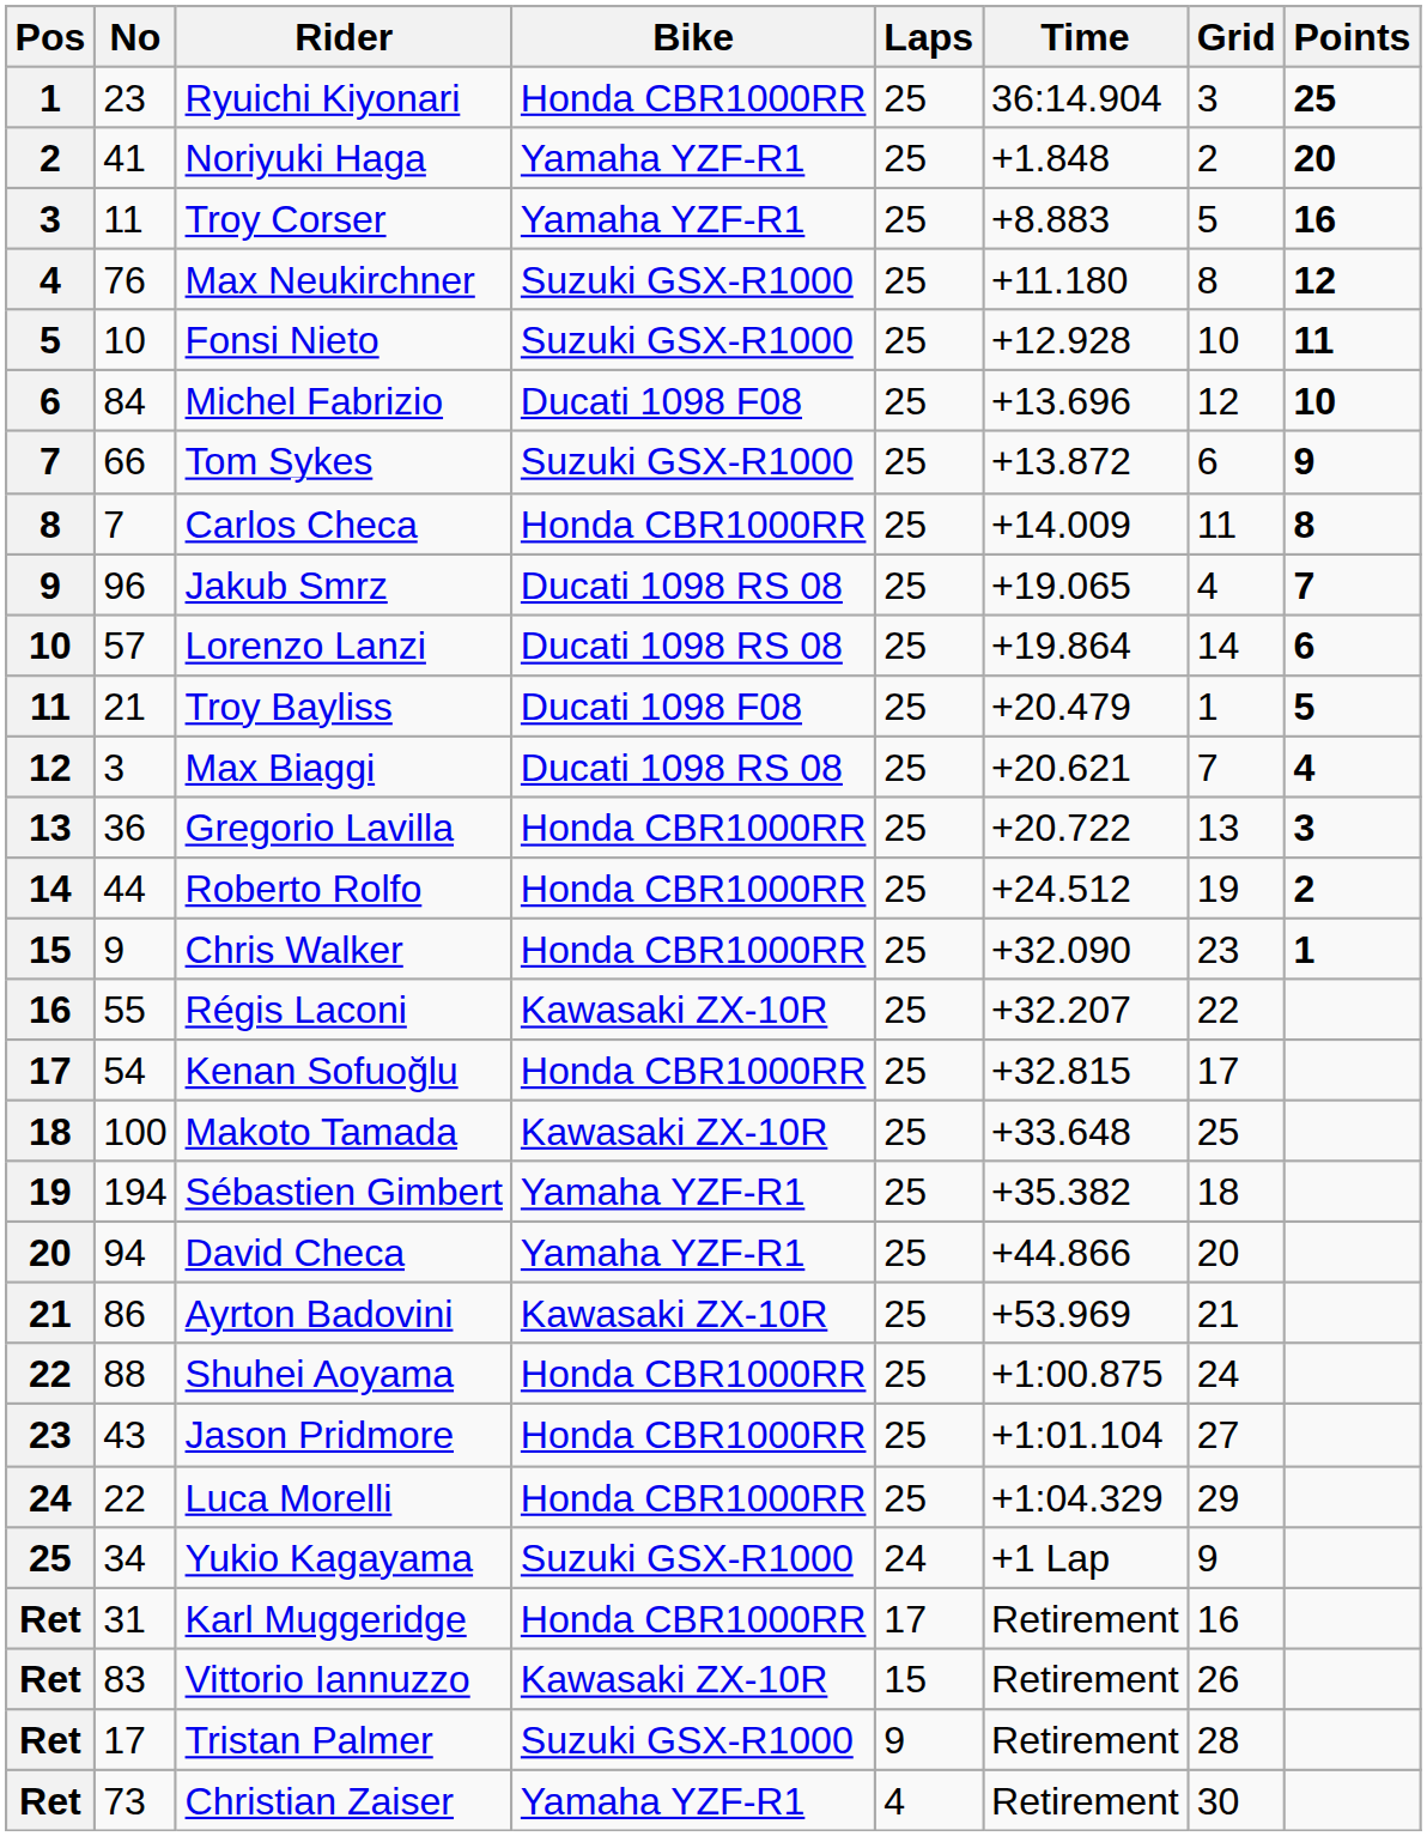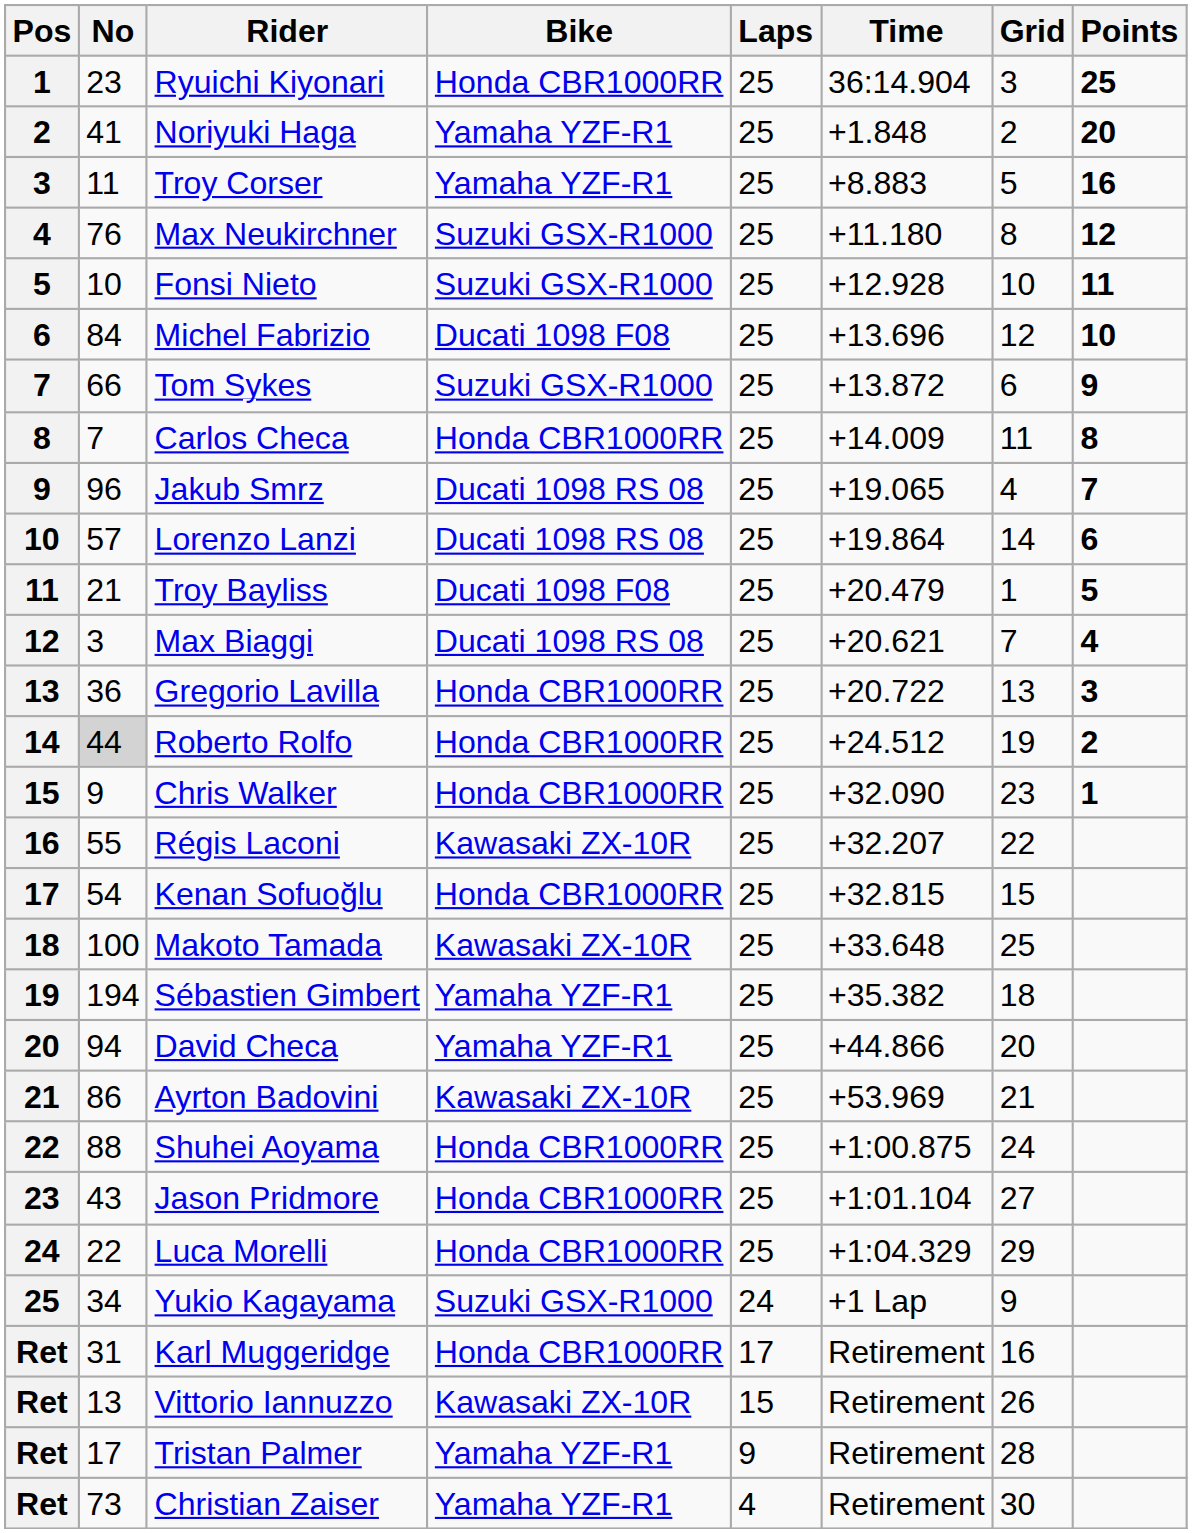Roberto Rolfo | No: no background -> lightgrey background
Kenan Sofuoğlu | Grid: 17 -> 15
Vittorio Iannuzzo | No: 83 -> 13
Tristan Palmer | Bike: Suzuki GSX-R1000 -> Yamaha YZF-R1
